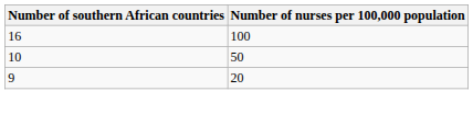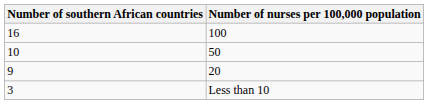+ row: 3 | Less than 10
